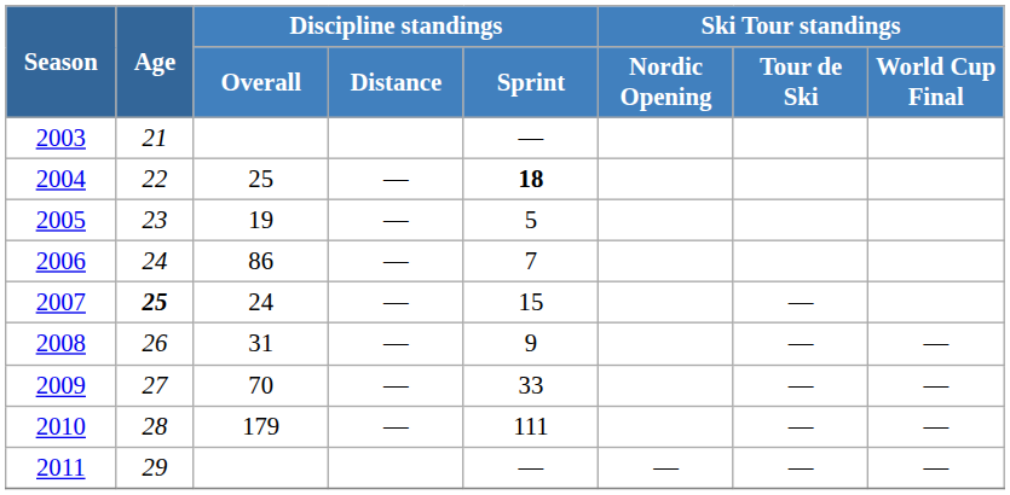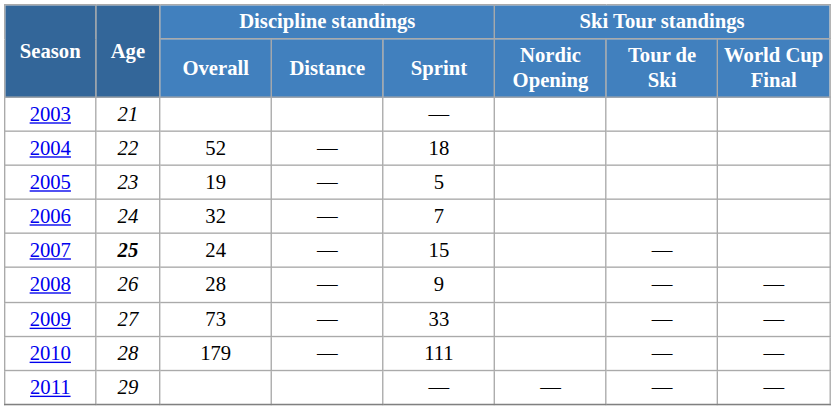2004 | Discipline standings / Overall: 25 -> 52
2004 | Discipline standings / Sprint: bold -> normal
2006 | Discipline standings / Overall: 86 -> 32
2008 | Discipline standings / Overall: 31 -> 28
2009 | Discipline standings / Overall: 70 -> 73
